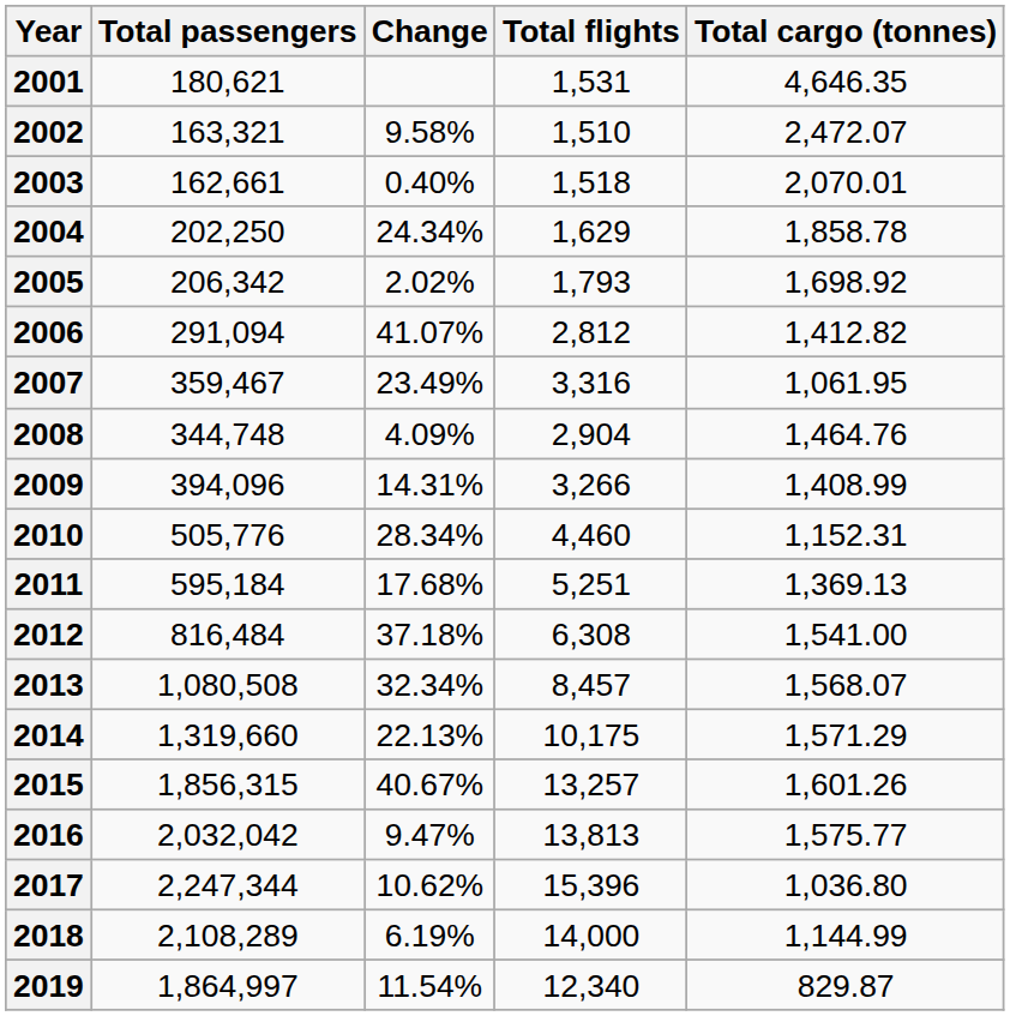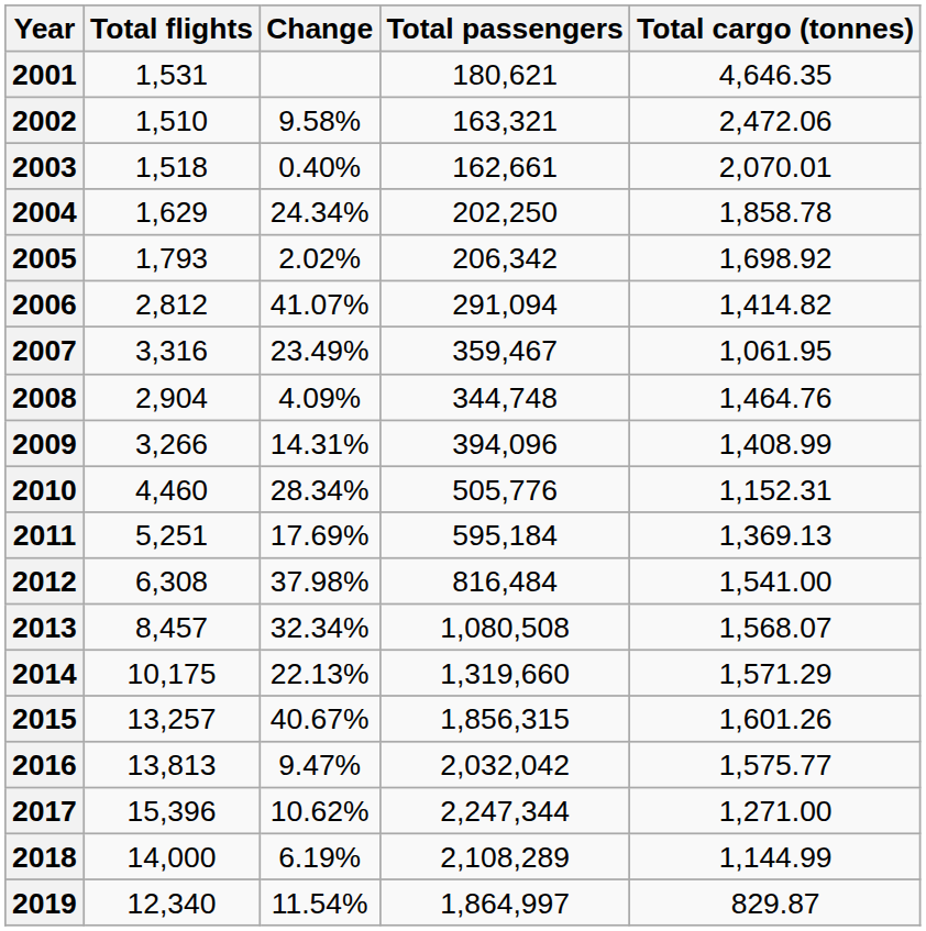columns swapped: Total passengers <-> Total flights
2002 | Total cargo (tonnes): 2,472.07 -> 2,472.06
2006 | Total cargo (tonnes): 1,412.82 -> 1,414.82
2011 | Change: 17.68% -> 17.69%
2012 | Change: 37.18% -> 37.98%
2017 | Total cargo (tonnes): 1,036.80 -> 1,271.00
